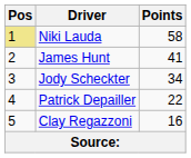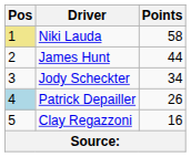James Hunt | Points: 41 -> 44
Patrick Depailler | Pos: no background -> lightblue background
Patrick Depailler | Points: 22 -> 26
